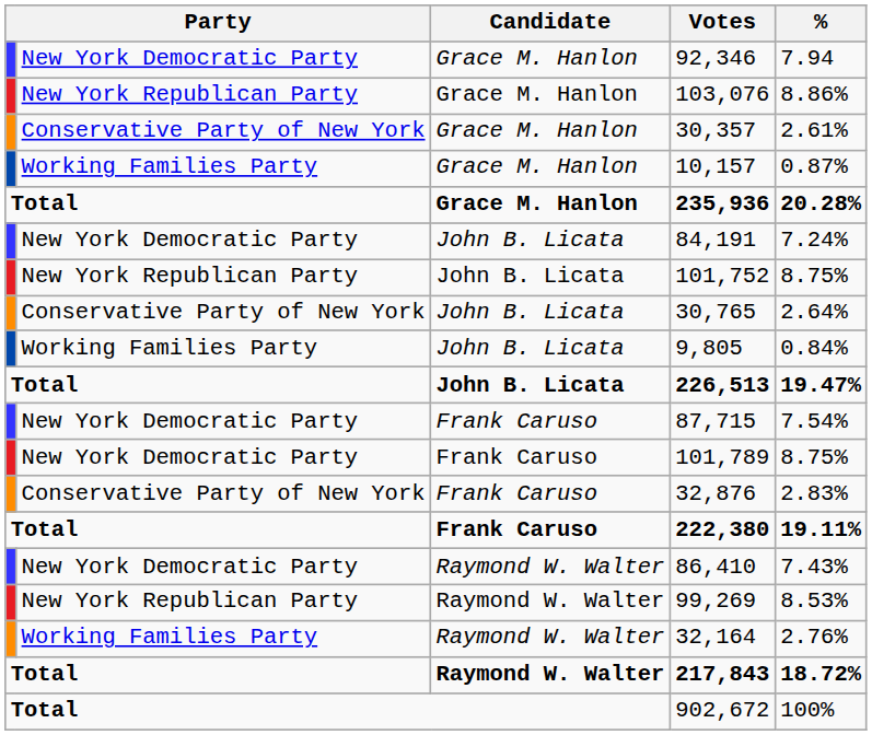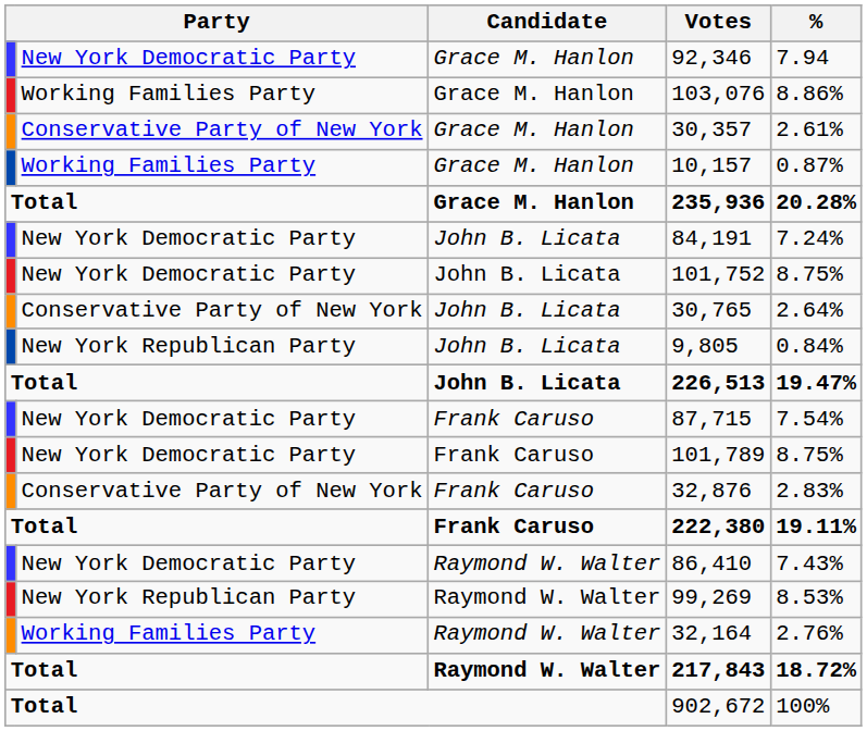103,076 | column 2: New York Republican Party -> Working Families Party
101,752 | column 2: New York Republican Party -> New York Democratic Party
9,805 | column 2: Working Families Party -> New York Republican Party
